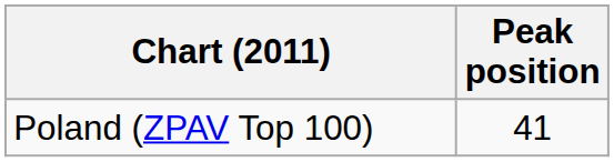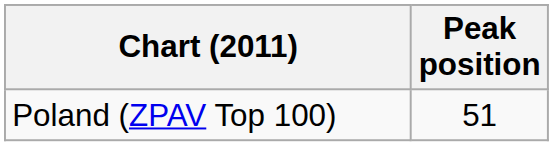Poland (ZPAV Top 100) | Peak position: 41 -> 51
